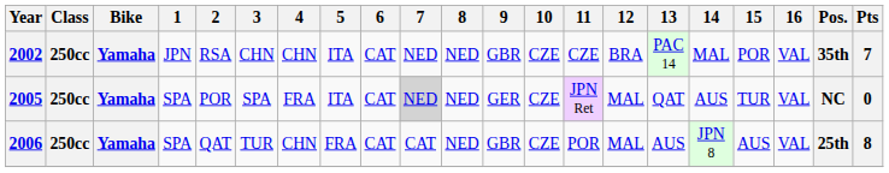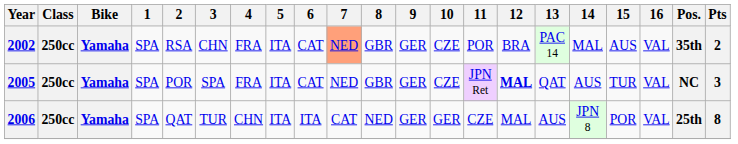2002 | 1: JPN -> SPA
2002 | 4: CHN -> FRA
2002 | 7: no background -> lightsalmon background
2002 | 8: NED -> GBR
2002 | 9: GBR -> GER
2002 | 11: CZE -> POR
2002 | 15: POR -> AUS
2002 | Pts: 7 -> 2
2005 | 7: lightgrey background -> no background
2005 | 8: NED -> GBR
2005 | 12: normal -> bold
2005 | Pts: 0 -> 3
2006 | 5: FRA -> ITA
2006 | 6: CAT -> ITA
2006 | 9: GBR -> GER
2006 | 10: CZE -> GER
2006 | 11: POR -> CZE
2006 | 15: AUS -> POR
